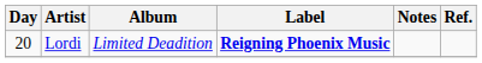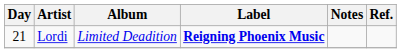Lordi | Day: 20 -> 21
